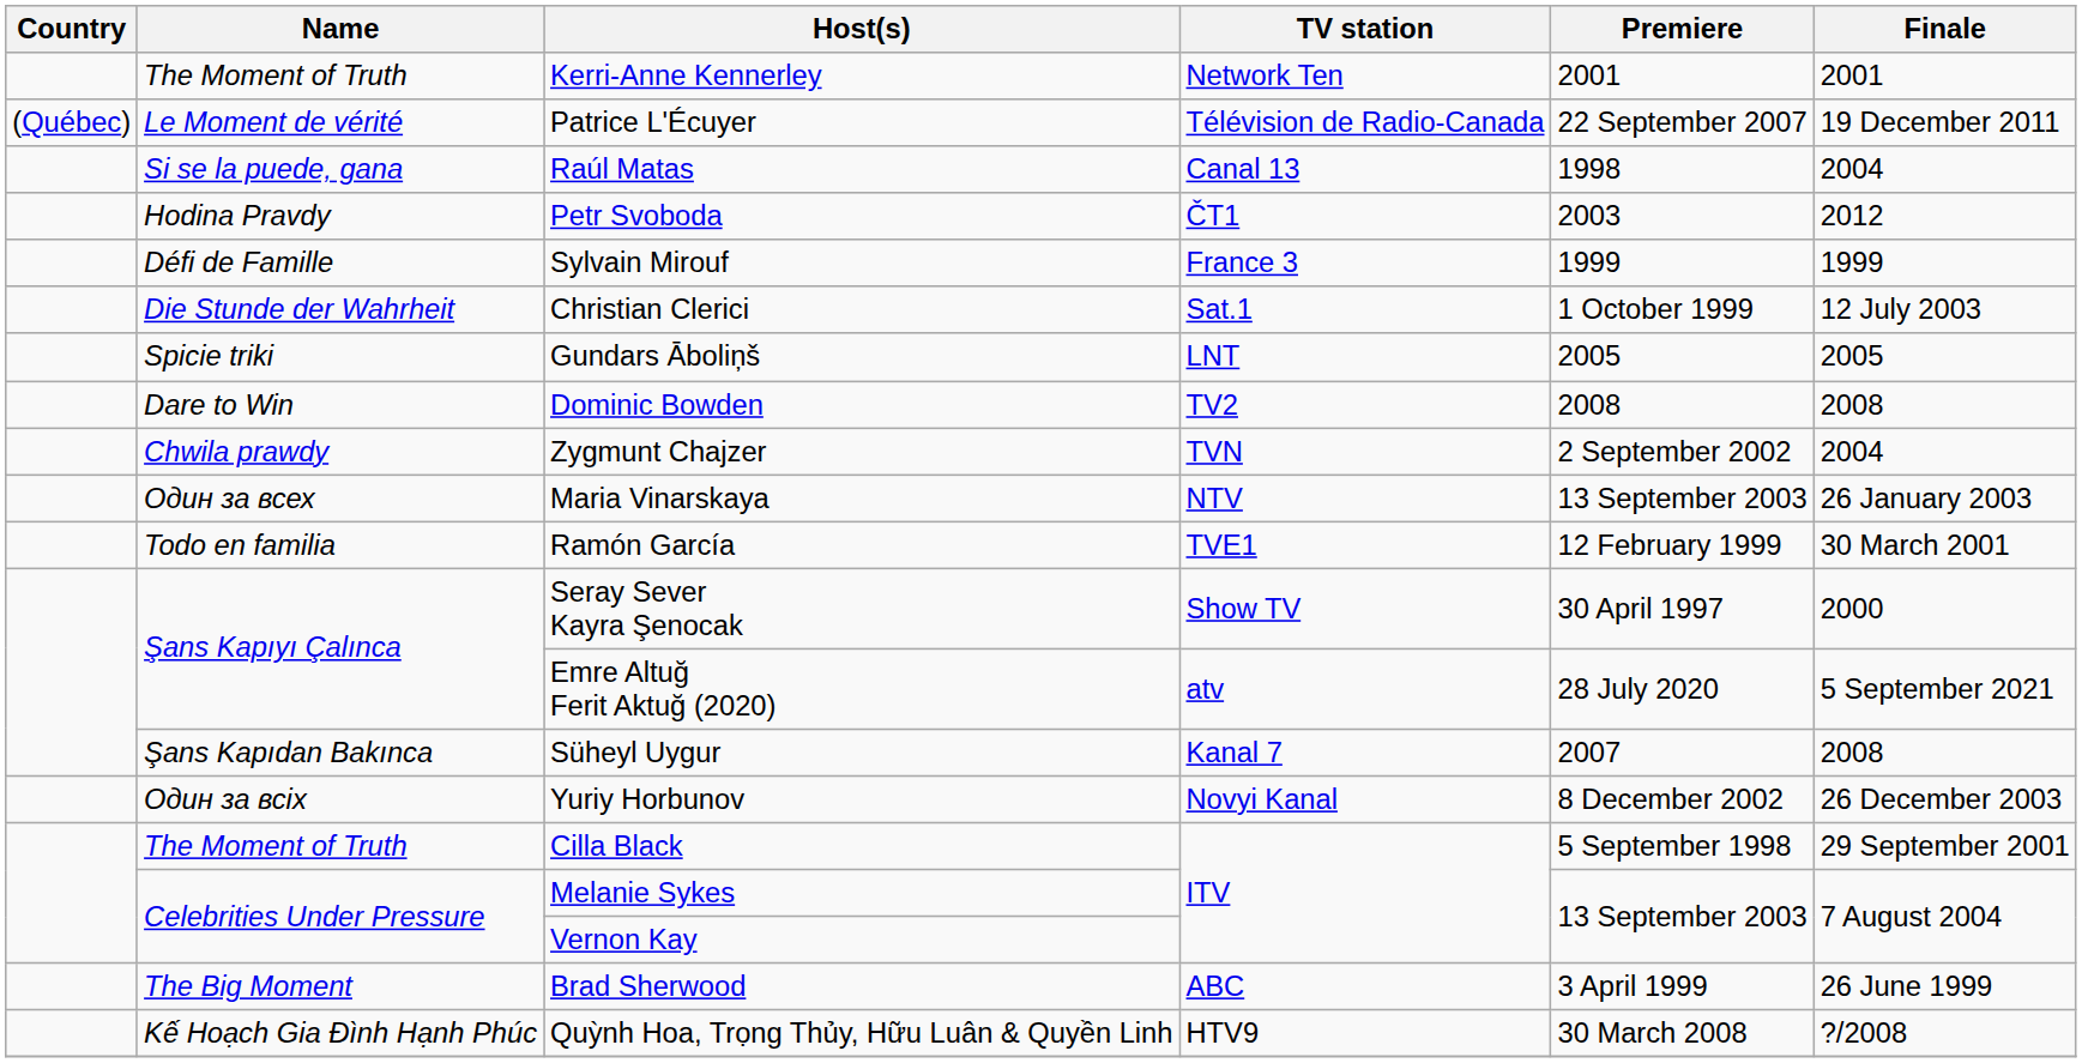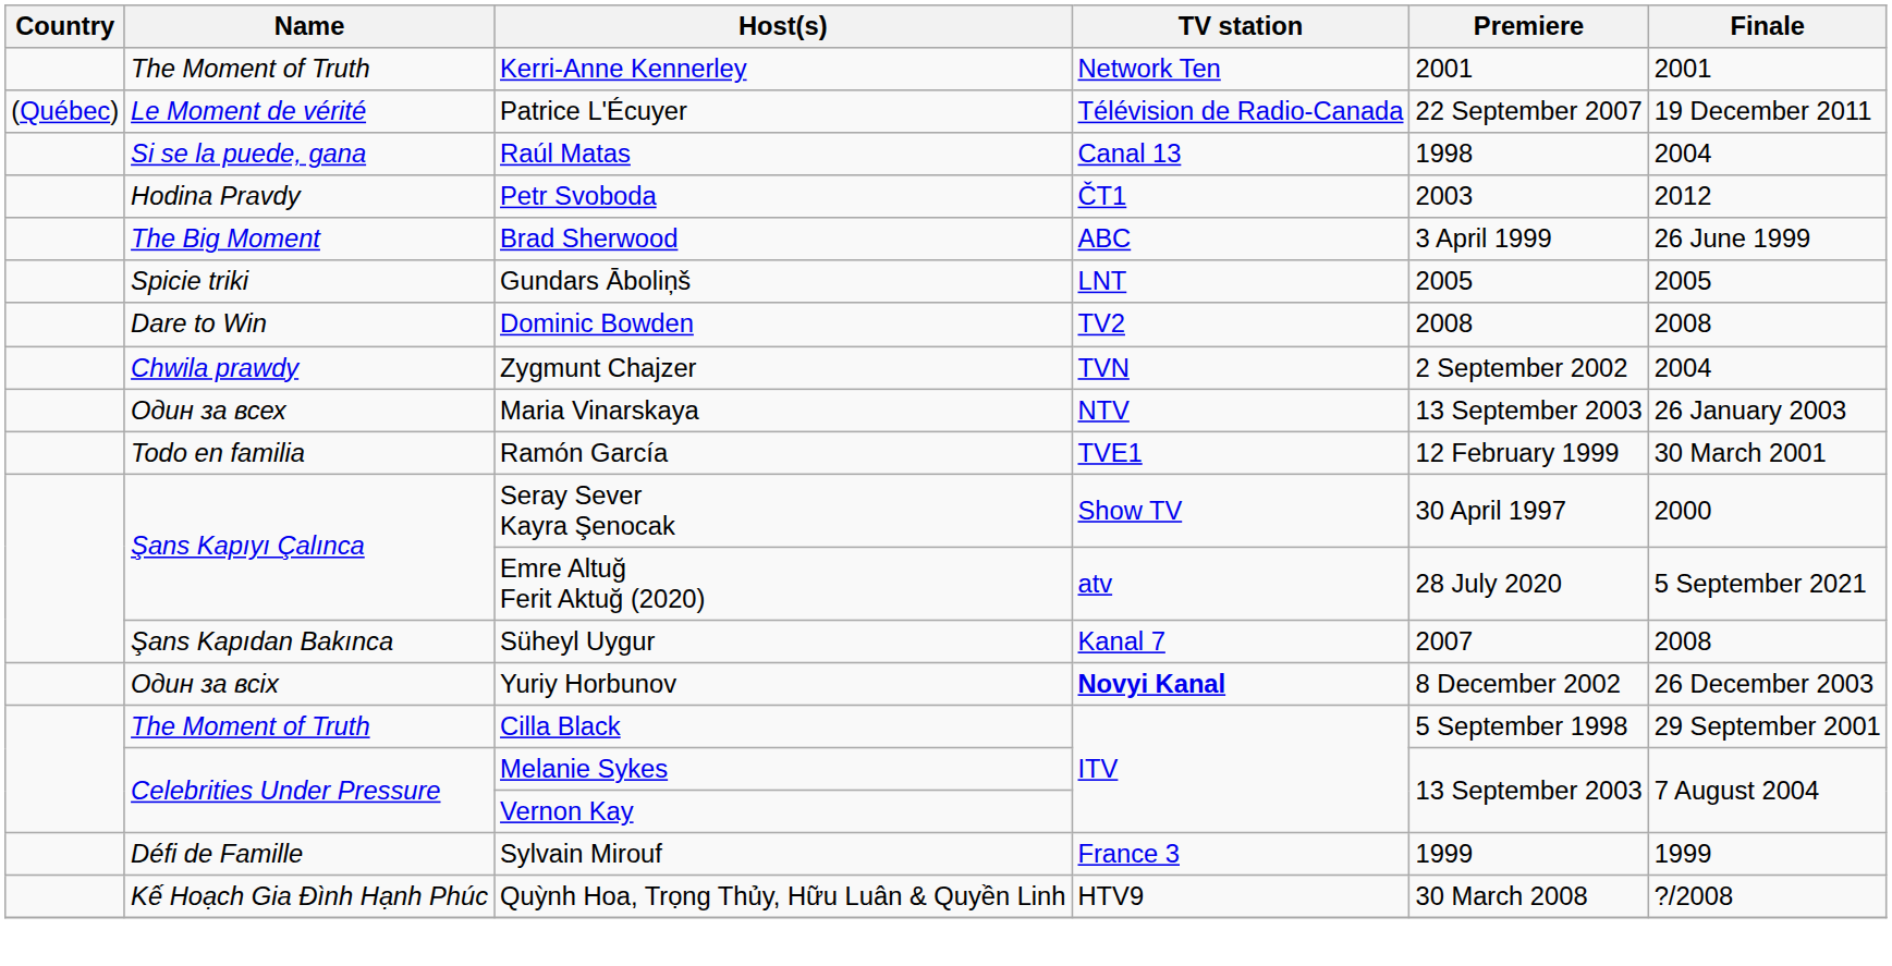rows swapped: Sylvain Mirouf <-> Brad Sherwood
- row: Die Stunde der Wahrheit | Christian Clerici | Sat.1 | 1 October 1999 | 12 July 2003
Yuriy Horbunov | TV station: normal -> bold
